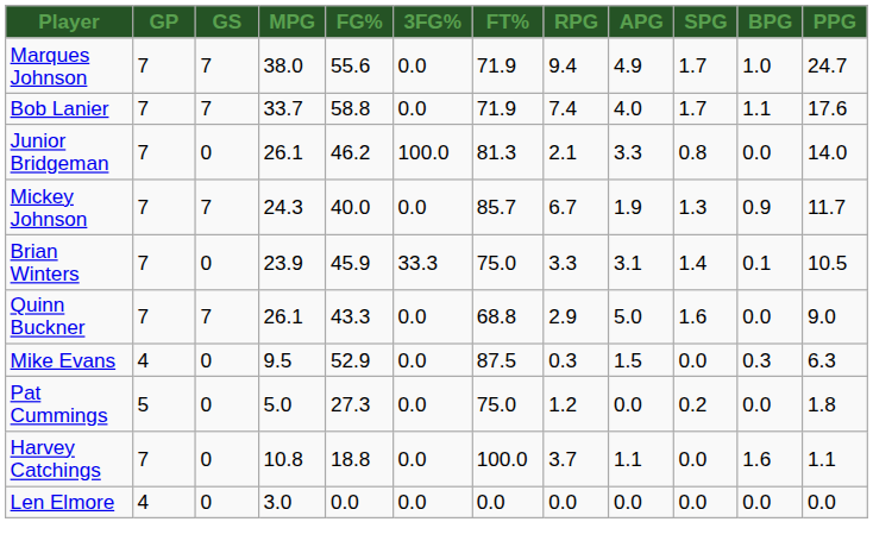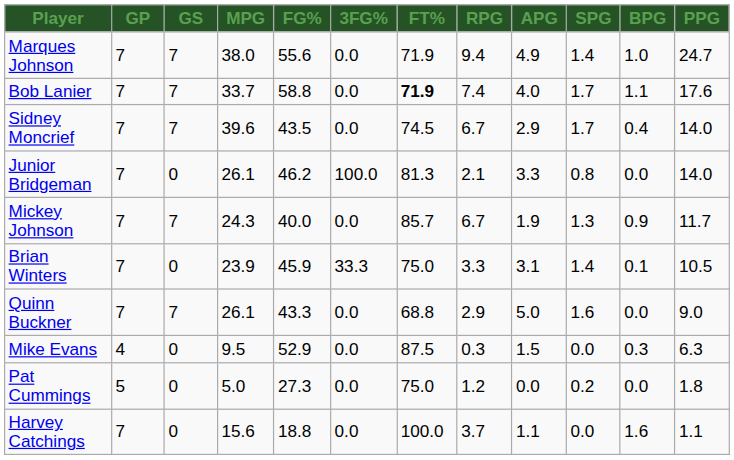Marques Johnson | SPG: 1.7 -> 1.4
Bob Lanier | FT%: normal -> bold
+ row: Sidney Moncrief | 7 | 7 | 39.6 | 43.5 | 0.0 | 74.5 | 6.7 | 2.9 | 1.7 | 0.4 | 14.0
Harvey Catchings | MPG: 10.8 -> 15.6
- row: Len Elmore | 4 | 0 | 3.0 | 0.0 | 0.0 | 0.0 | 0.0 | 0.0 | 0.0 | 0.0 | 0.0
